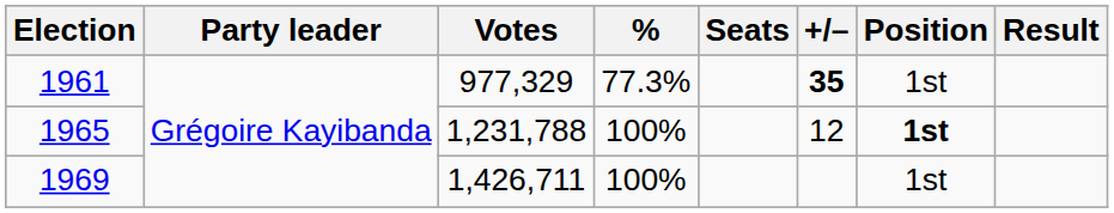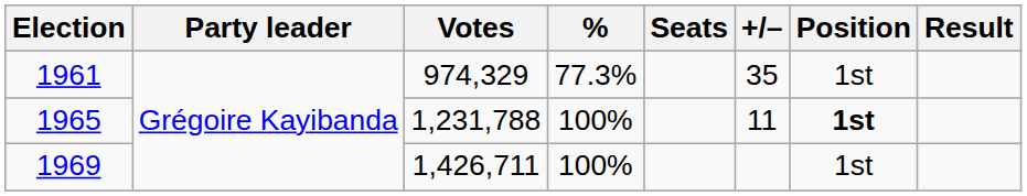1961 | Votes: 977,329 -> 974,329
1961 | +/–: bold -> normal
1965 | +/–: 12 -> 11
